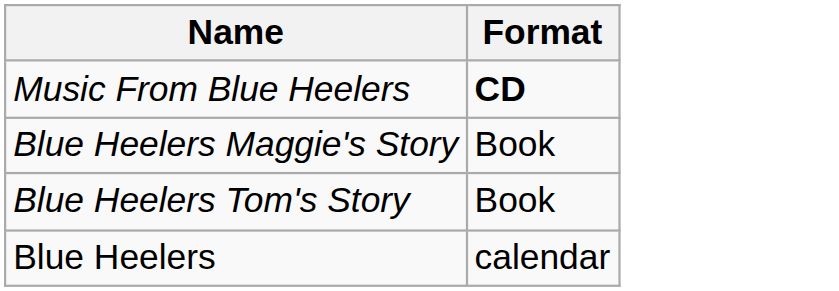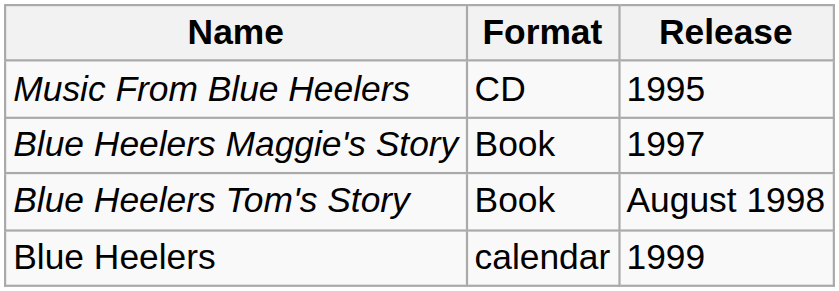+ column: Release | 1995 | 1997 | August 1998 | 1999
Music From Blue Heelers | Format: bold -> normal
